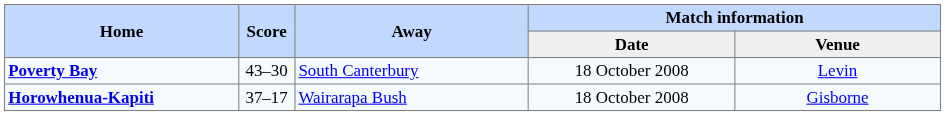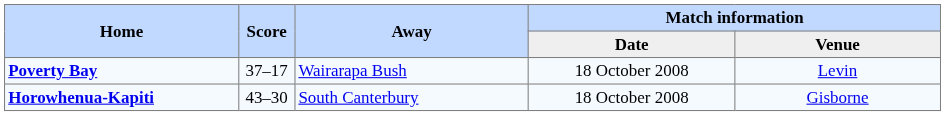Poverty Bay | Score: 43–30 -> 37–17
Poverty Bay | Away: South Canterbury -> Wairarapa Bush
Horowhenua-Kapiti | Score: 37–17 -> 43–30
Horowhenua-Kapiti | Away: Wairarapa Bush -> South Canterbury
